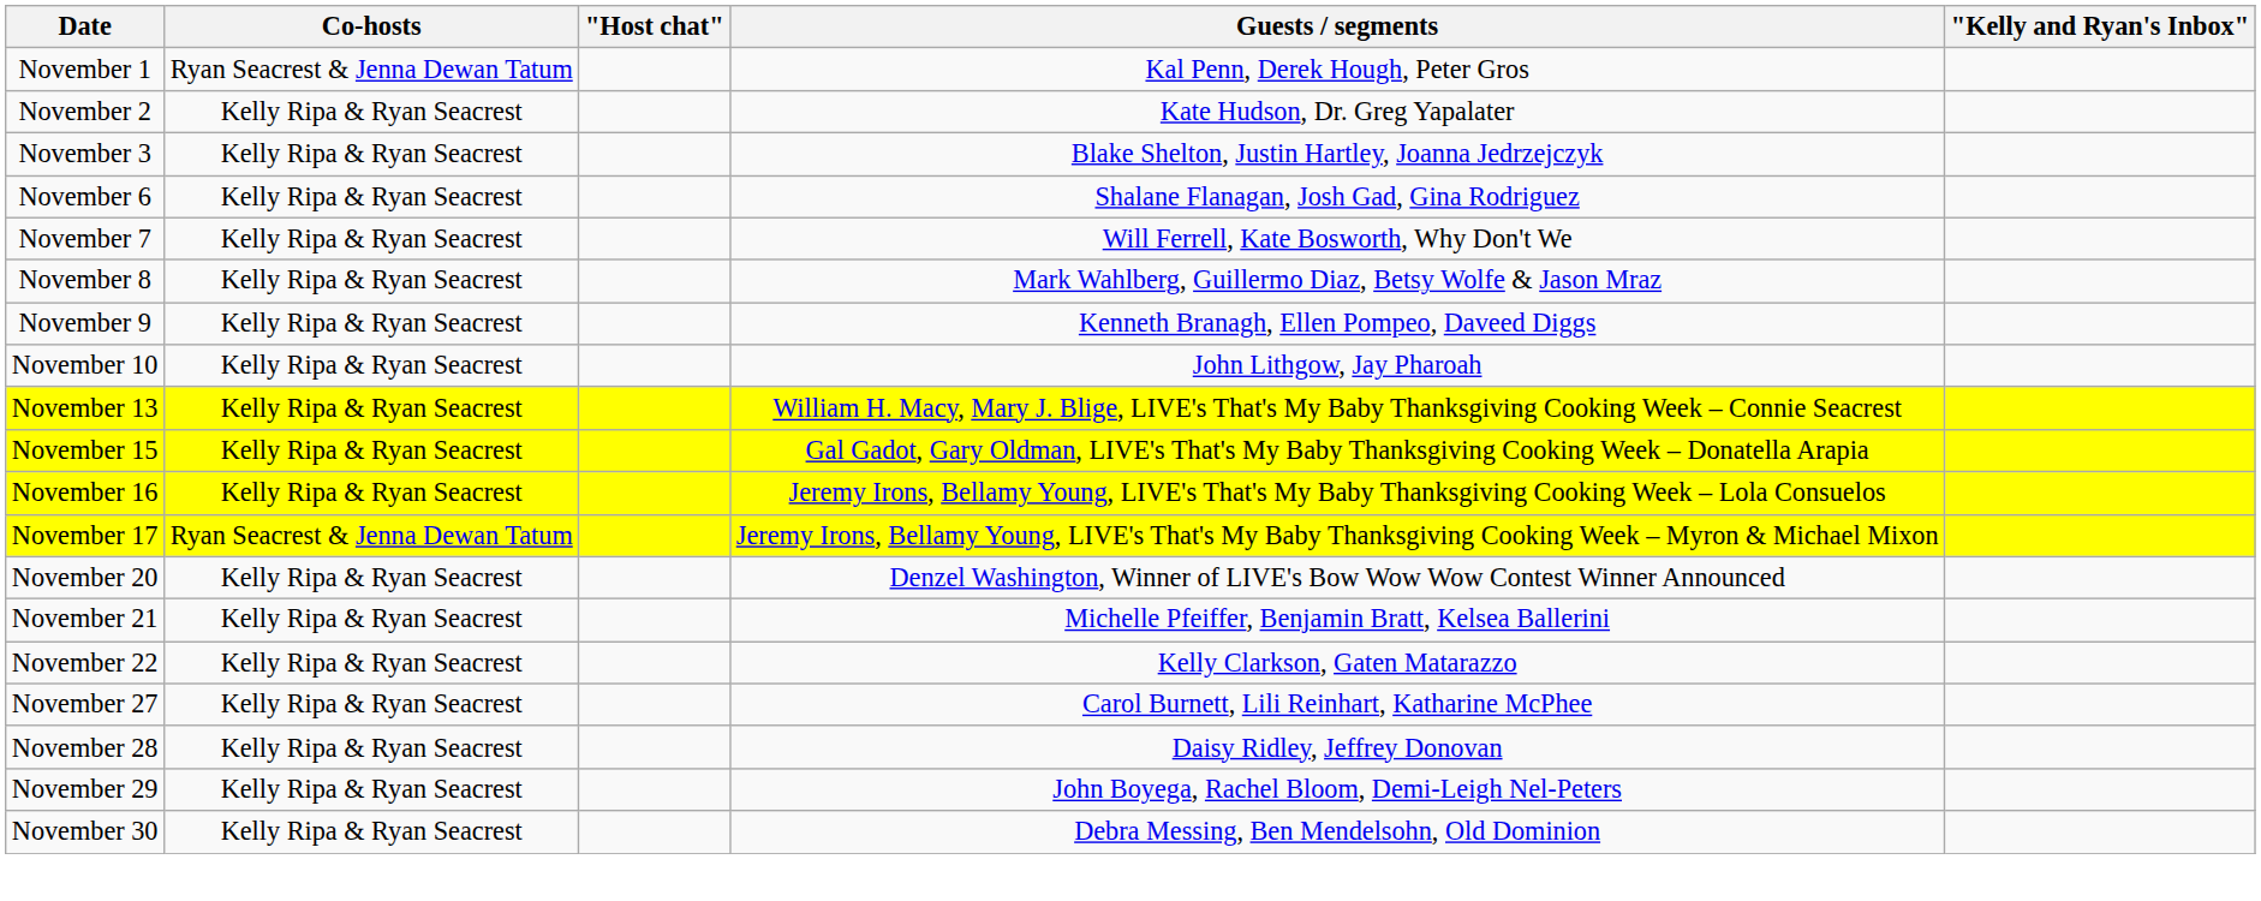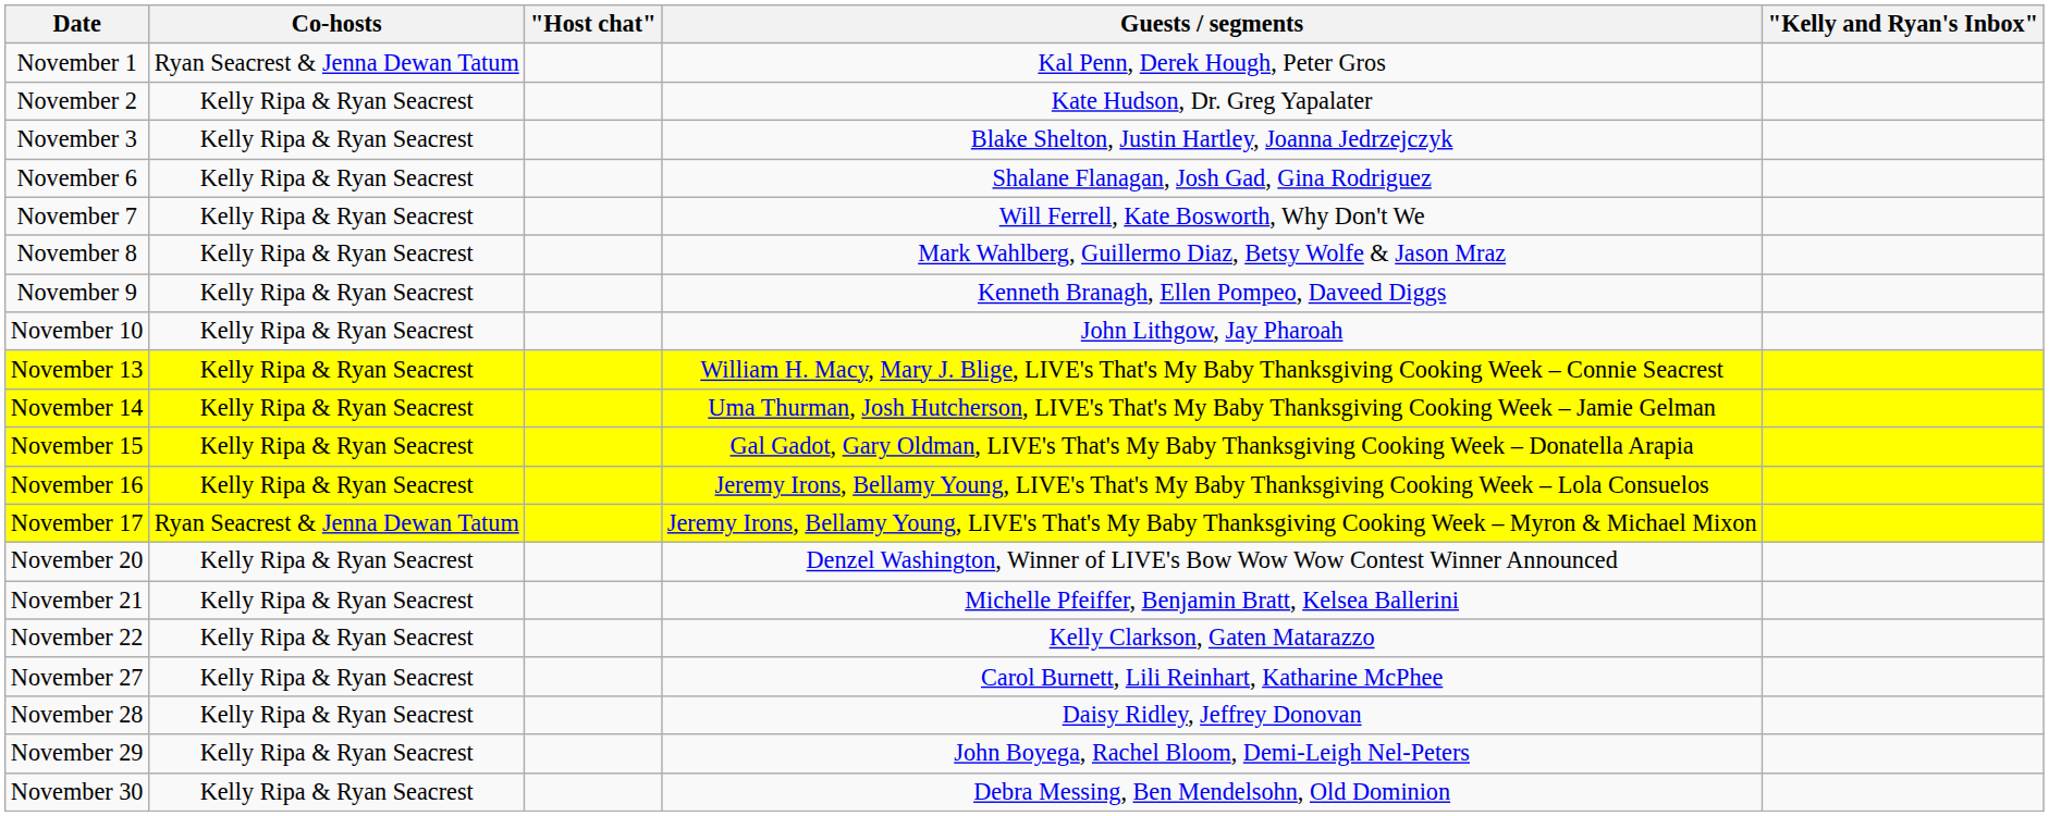+ row: November 14 | Kelly Ripa & Ryan Seacrest | Uma Thurman, Josh Hutcherson, LIVE's That's My Baby Thanksgiving Cooking Week – Jamie Gelman
